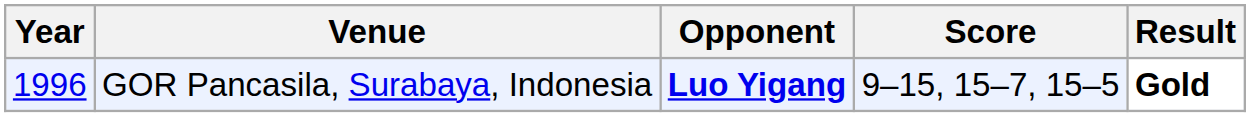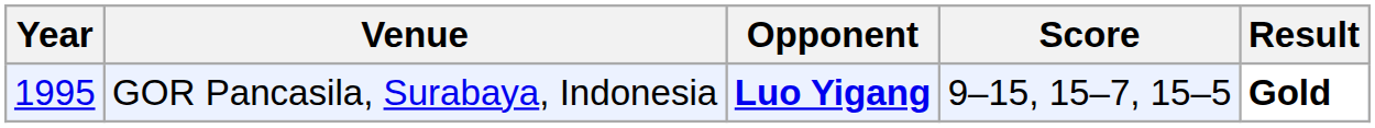GOR Pancasila, Surabaya, Indonesia | Year: 1996 -> 1995
